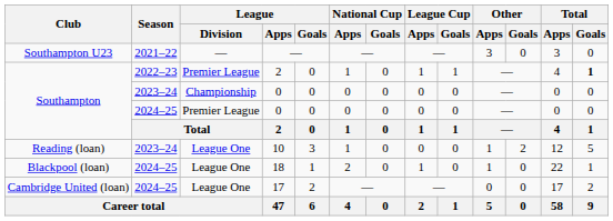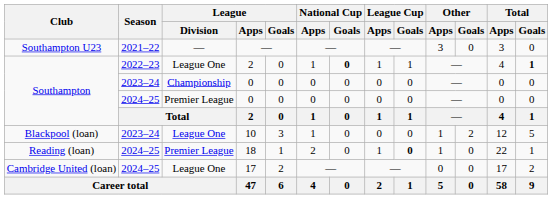2022–23 / 2 | League / Division: Premier League -> League One
2022–23 / 2 | National Cup / Goals: normal -> bold
10 | Club: Reading (loan) -> Blackpool (loan)
18 | Club: Blackpool (loan) -> Reading (loan)
18 | League / Division: League One -> Premier League
18 | League Cup / Goals: normal -> bold
